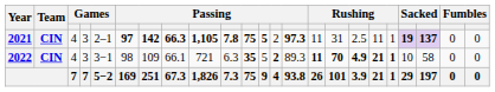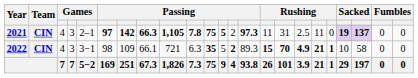2021 | column 19: 1 -> 0
2022 | column 15: 11 -> 15
